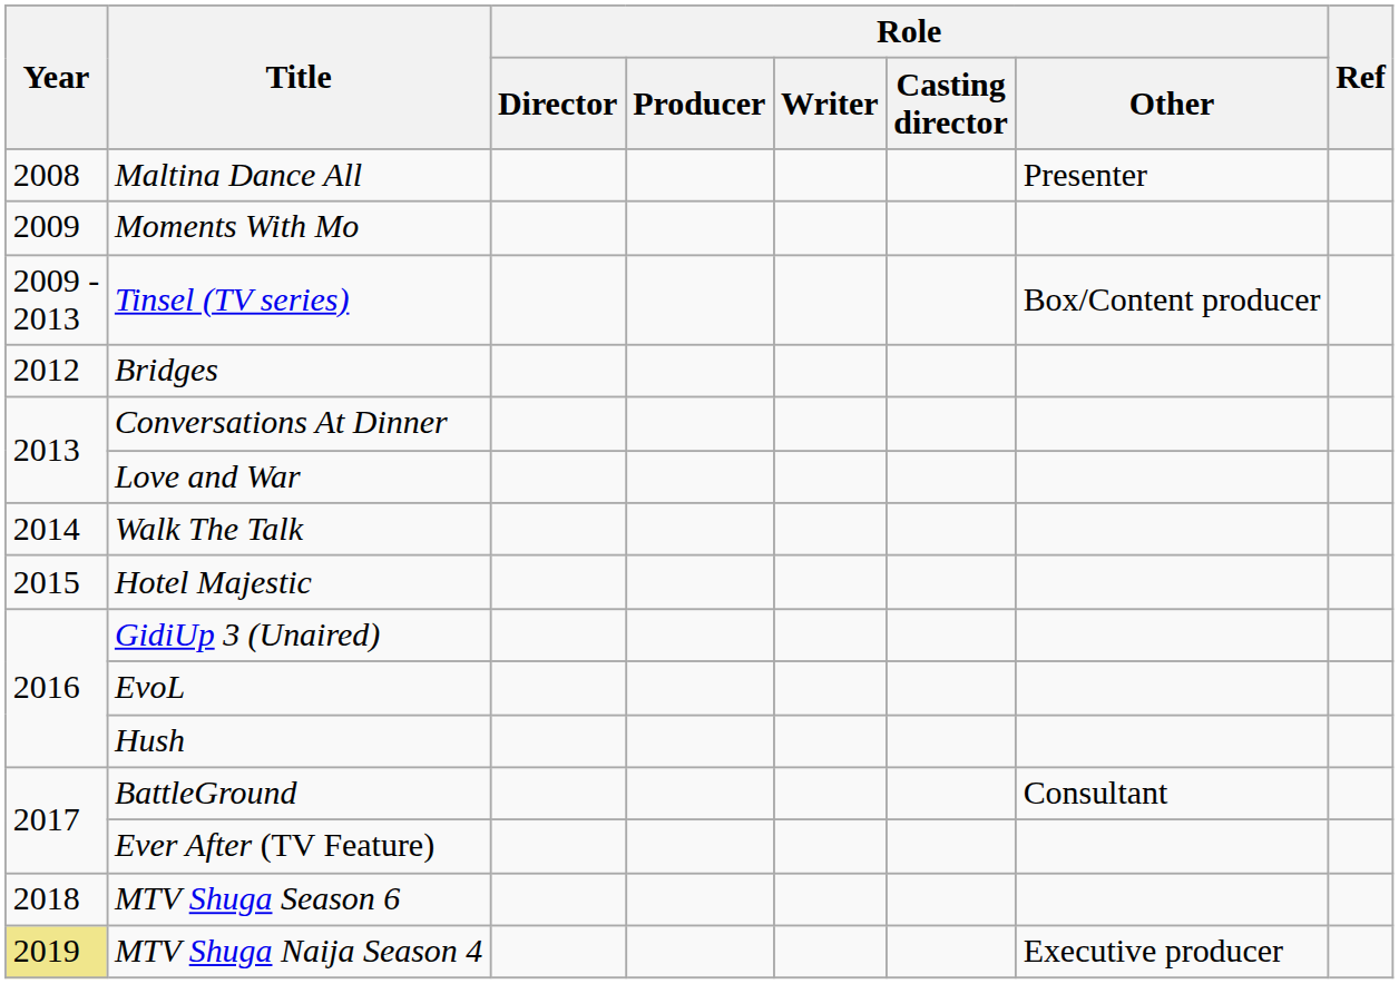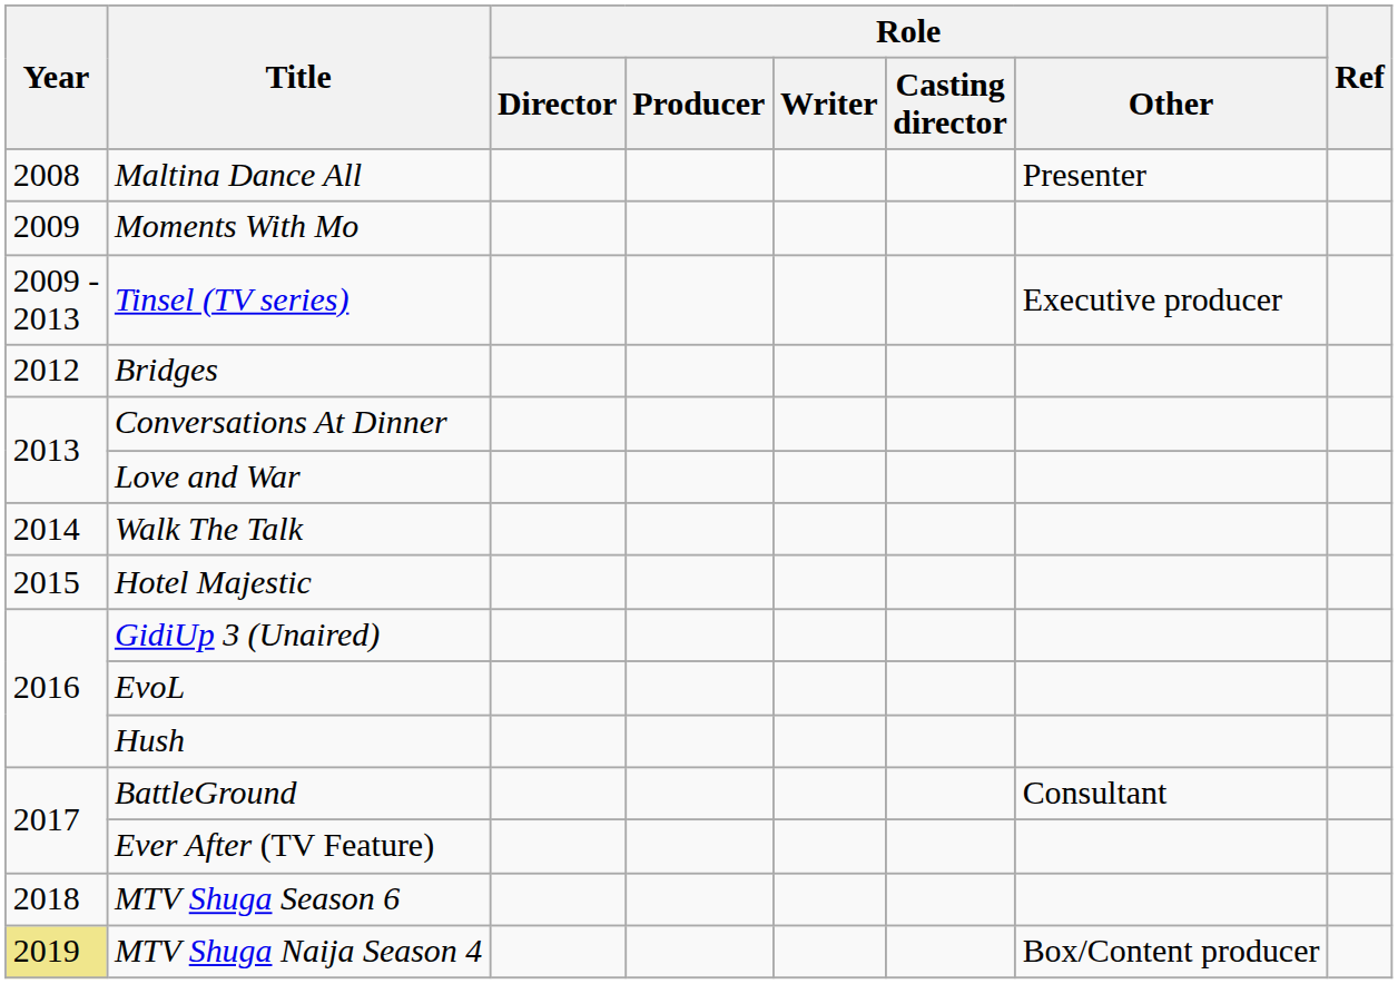Tinsel (TV series) | Role / Other: Box/Content producer -> Executive producer
MTV Shuga Naija Season 4 | Role / Other: Executive producer -> Box/Content producer
